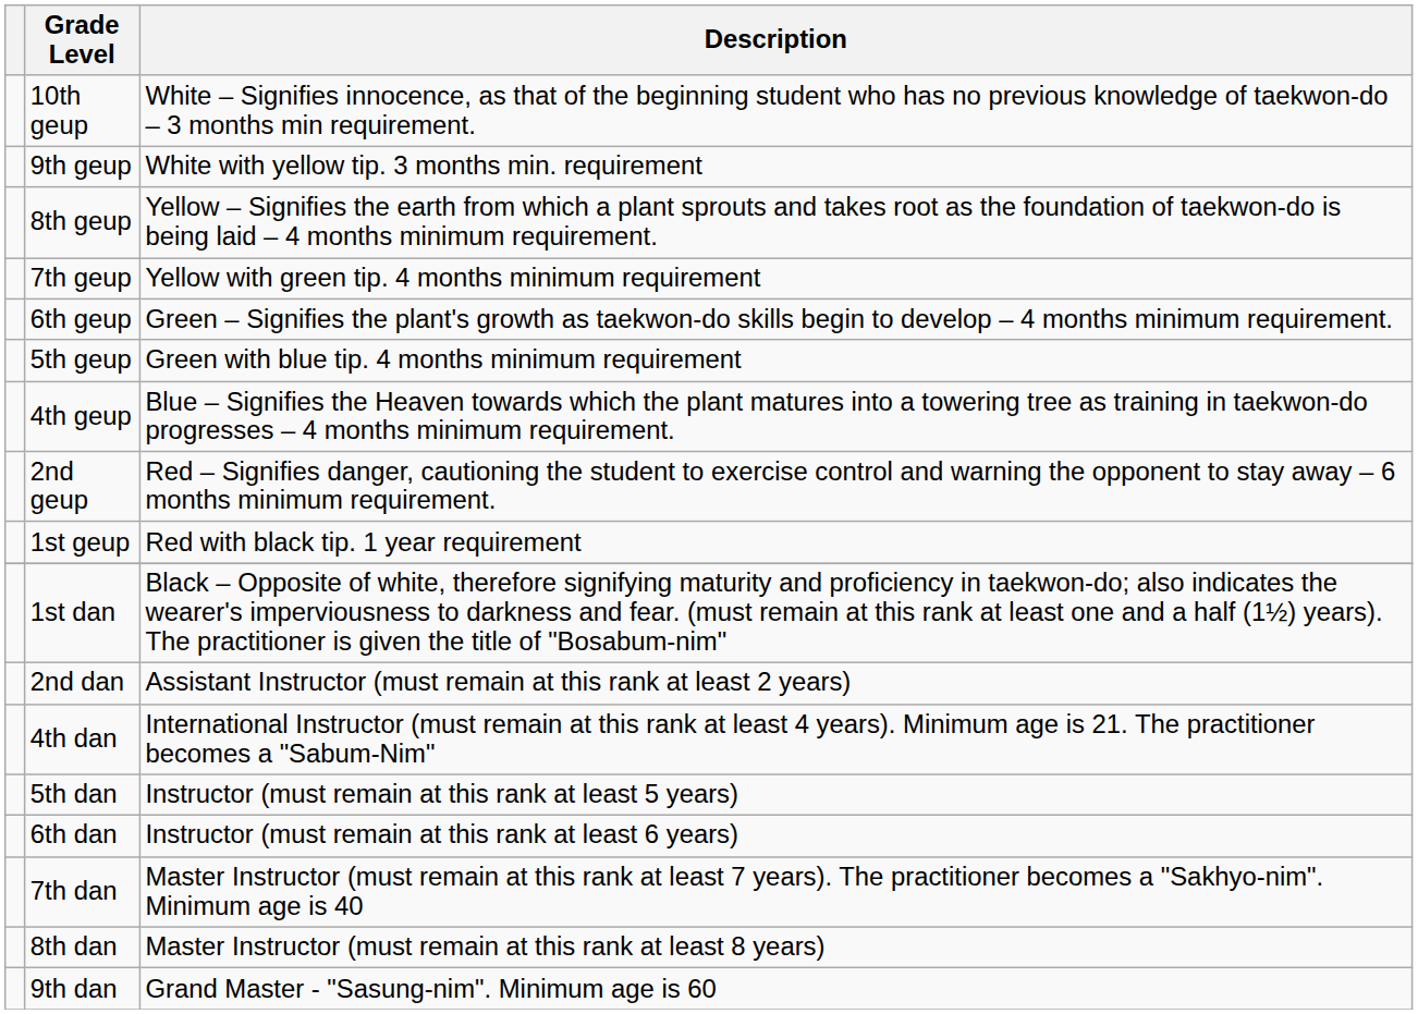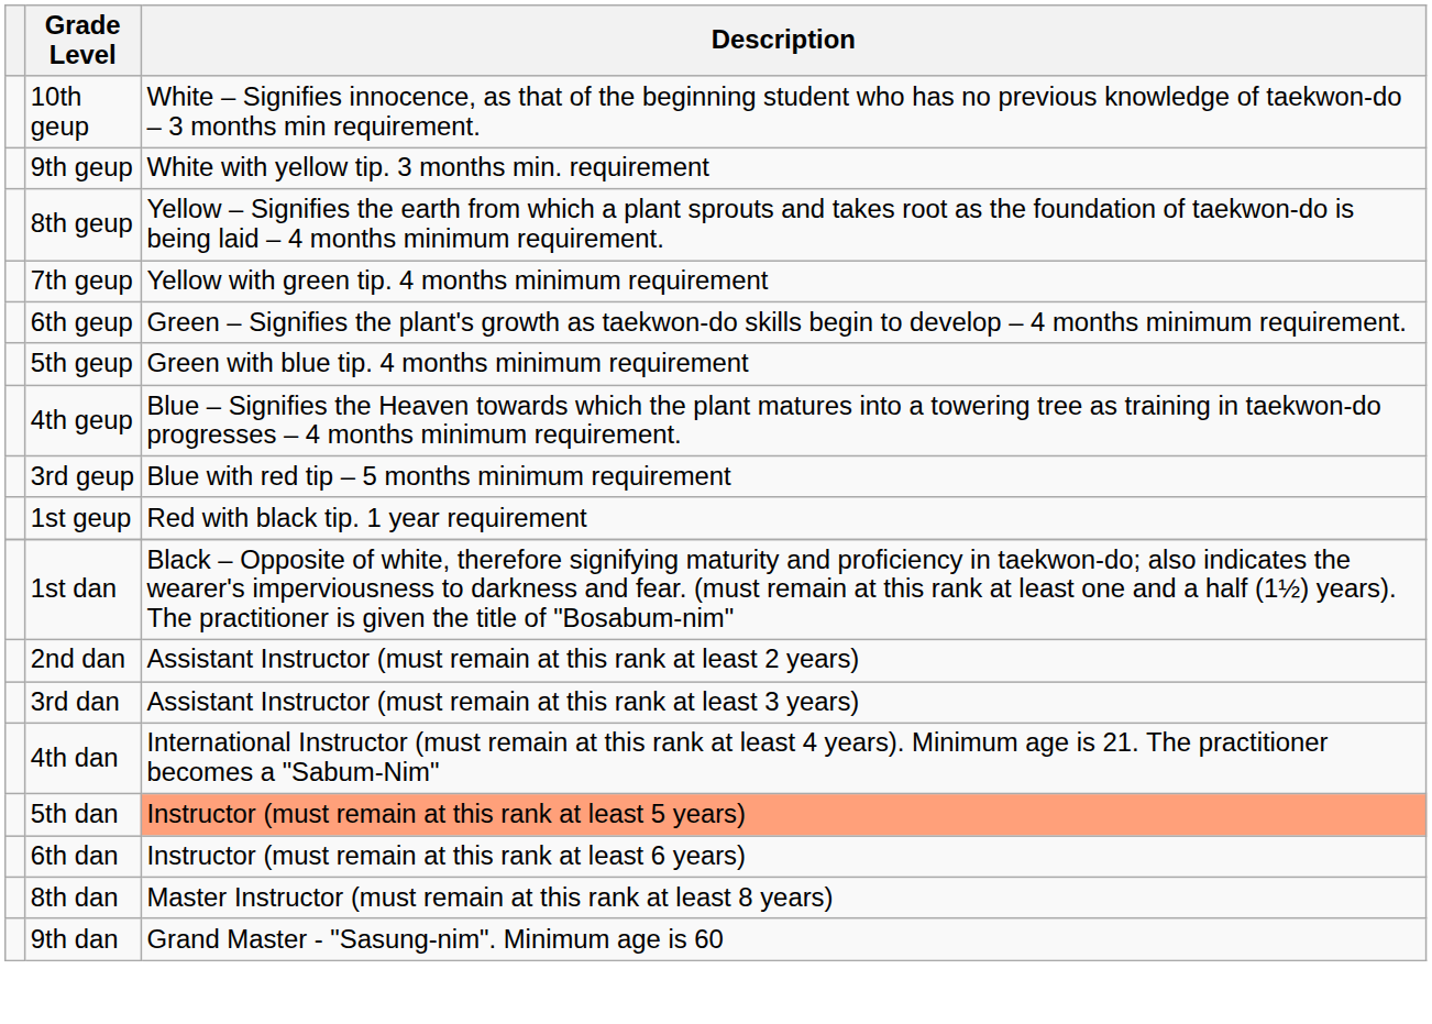+ row: 3rd geup | Blue with red tip – 5 months minimum requirement
- row: 2nd geup | Red – Signifies danger, cautioning the student to exercise control and warning the opponent to stay away – 6 months minimum requirement.
+ row: 3rd dan | Assistant Instructor (must remain at this rank at least 3 years)
5th dan | Description: no background -> lightsalmon background
- row: 7th dan | Master Instructor (must remain at this rank at least 7 years). The practitioner becomes a "Sakhyo-nim". Minimum age is 40
